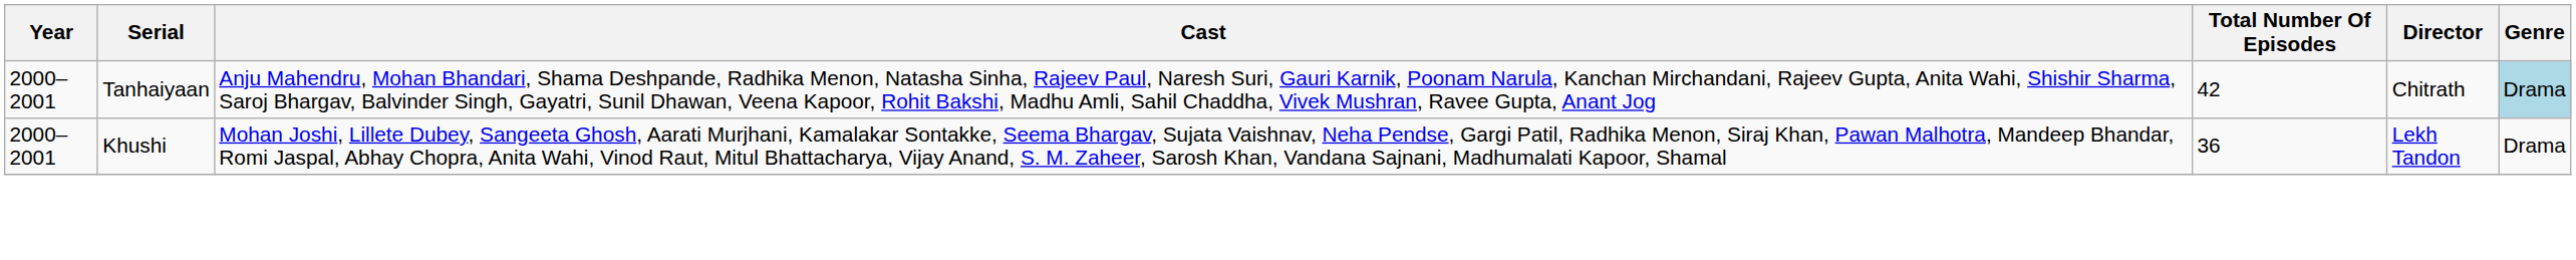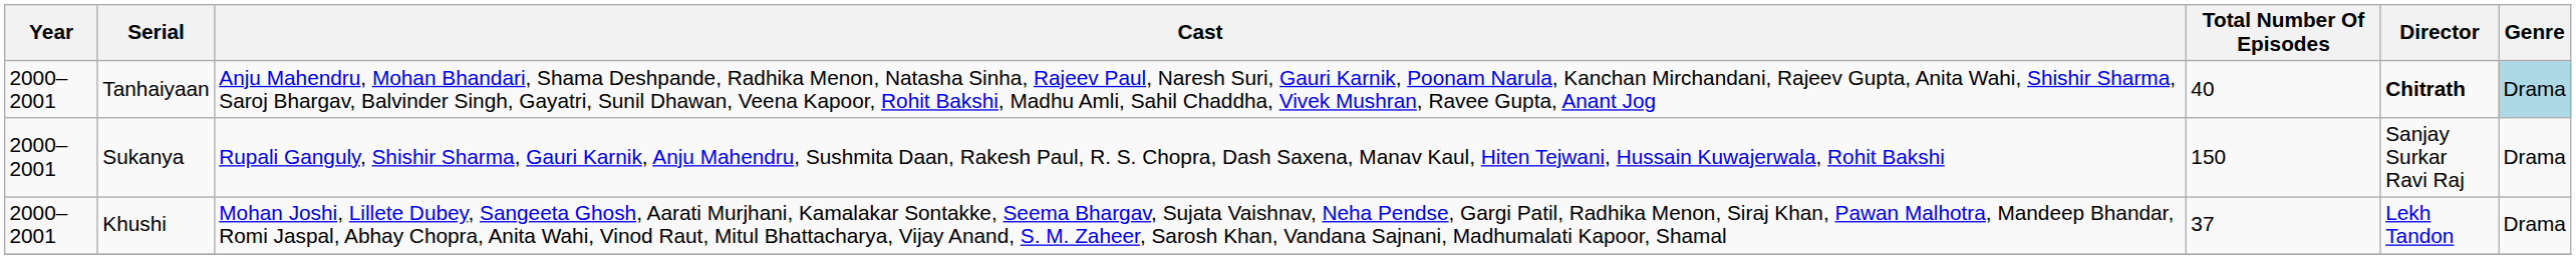Tanhaiyaan | Total Number Of Episodes: 42 -> 40
Tanhaiyaan | Director: normal -> bold
+ row: 2000–2001 | Sukanya | Rupali Ganguly, Shishir Sharma, Gauri Karnik, Anju Mahendru, Sushmita Daan, Rakesh Paul, R. S. Chopra, Dash Saxena, Manav Kaul, Hiten Tejwani, Hussain Kuwajerwala, Rohit Bakshi | 150 | Sanjay Surkar Ravi Raj | Drama
Khushi | Total Number Of Episodes: 36 -> 37
